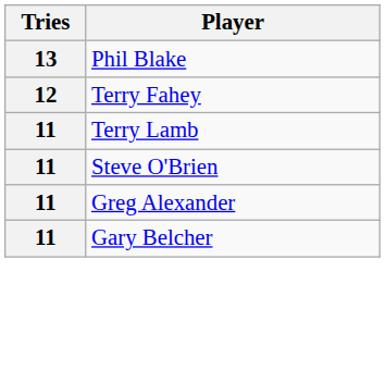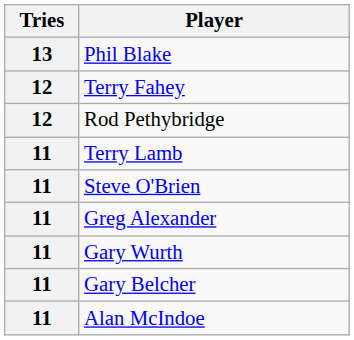+ row: 12 | Rod Pethybridge
+ row: 11 | Gary Wurth
+ row: 11 | Alan McIndoe
